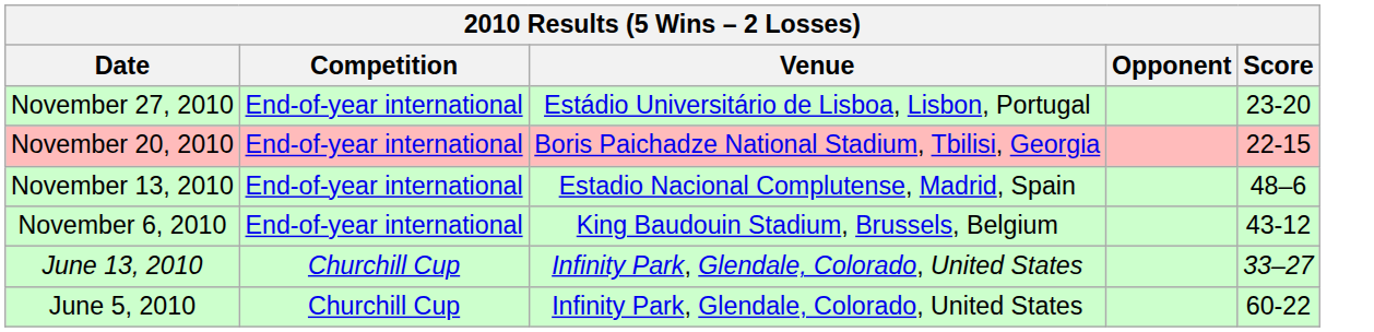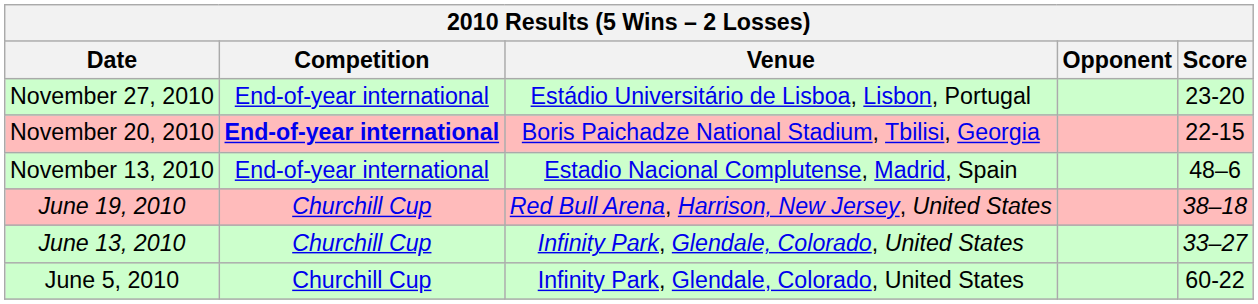November 20, 2010 | Competition: normal -> bold
- row: November 6, 2010 | End-of-year international | King Baudouin Stadium, Brussels, Belgium | 43-12
+ row: June 19, 2010 | Churchill Cup | Red Bull Arena, Harrison, New Jersey, United States | 38–18
